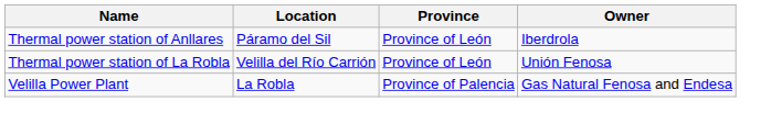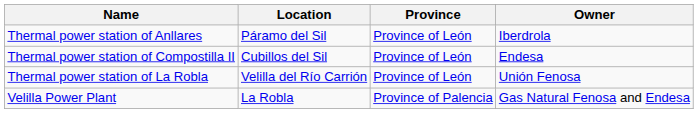+ row: Thermal power station of Compostilla II | Cubillos del Sil | Province of León | Endesa
